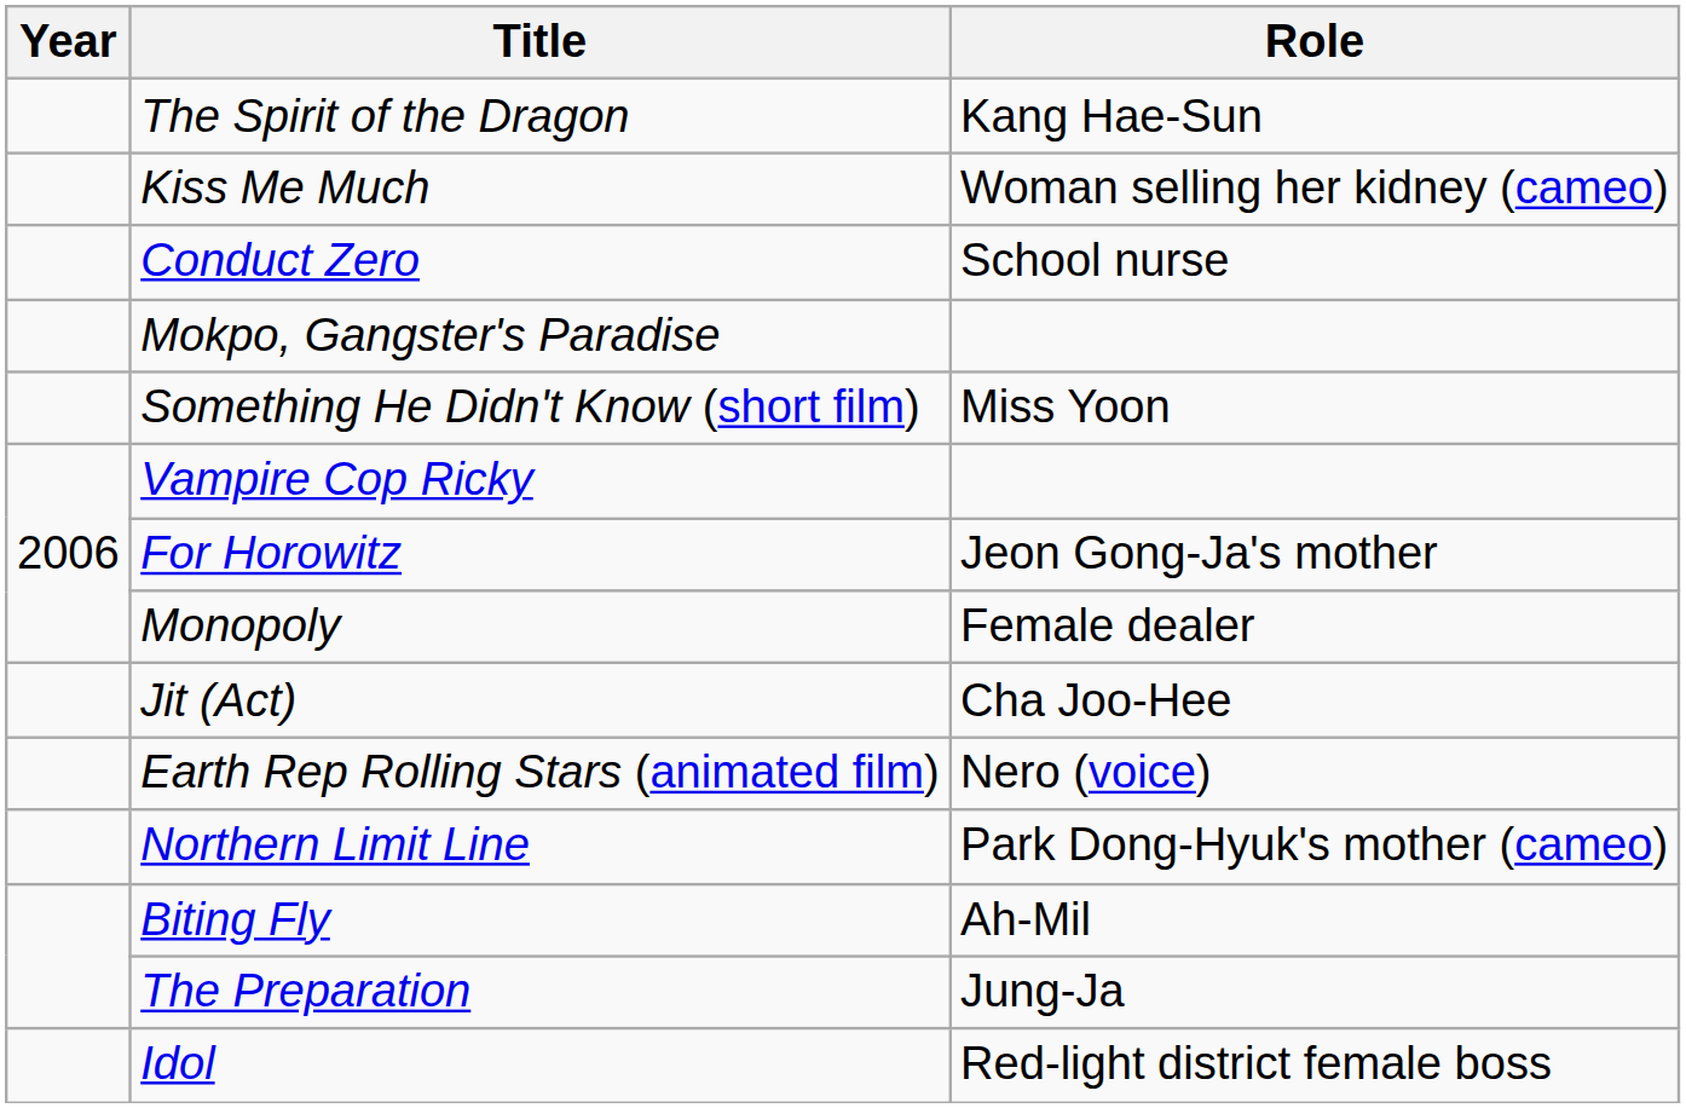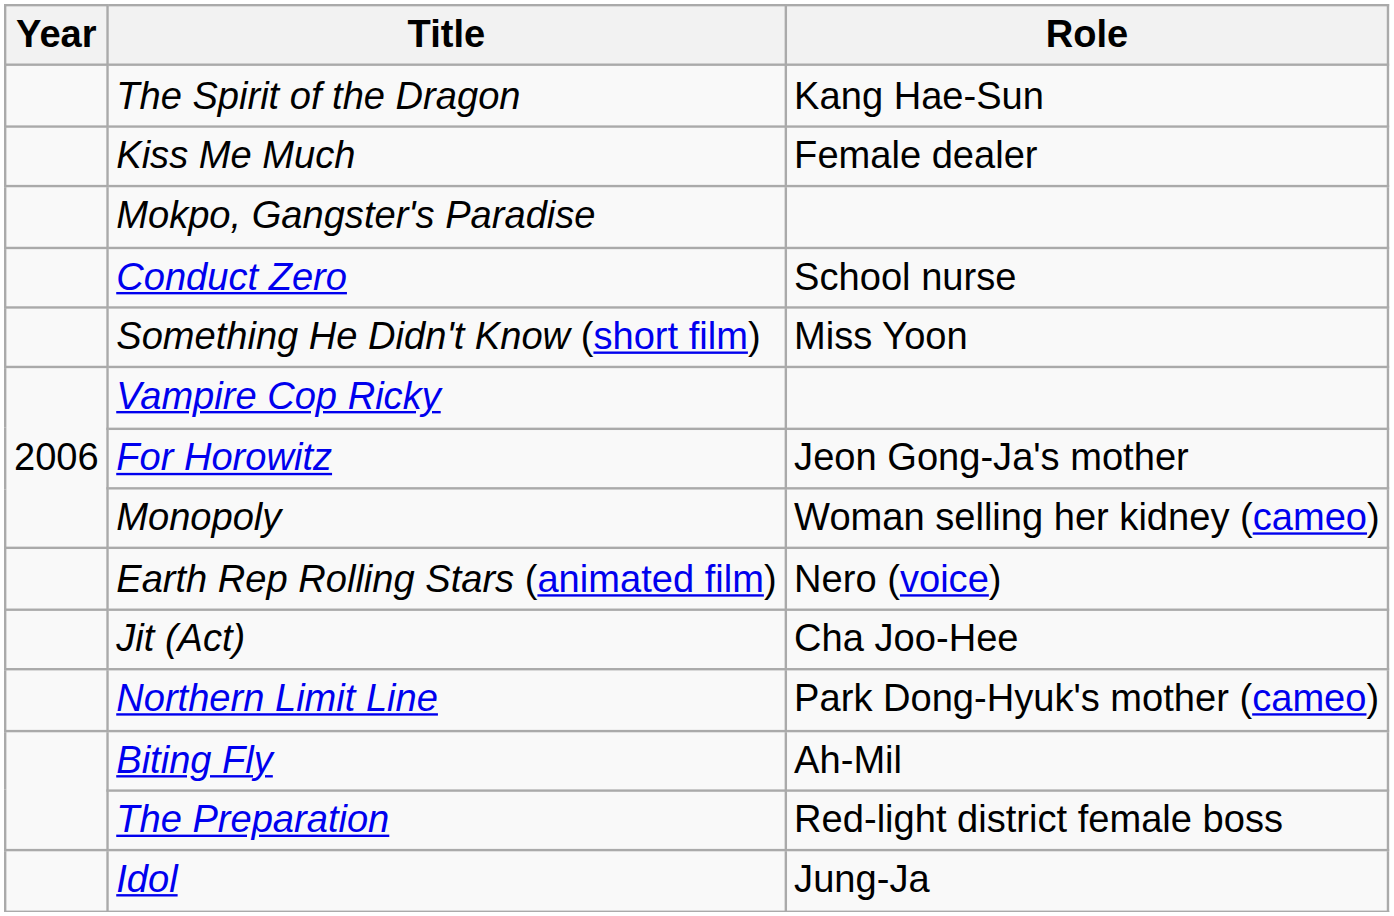Kiss Me Much | Role: Woman selling her kidney (cameo) -> Female dealer
rows swapped: Conduct Zero <-> Mokpo, Gangster's Paradise
Monopoly | Role: Female dealer -> Woman selling her kidney (cameo)
rows swapped: Earth Rep Rolling Stars (animated film) <-> Jit (Act)
The Preparation | Role: Jung-Ja -> Red-light district female boss
Idol | Role: Red-light district female boss -> Jung-Ja
